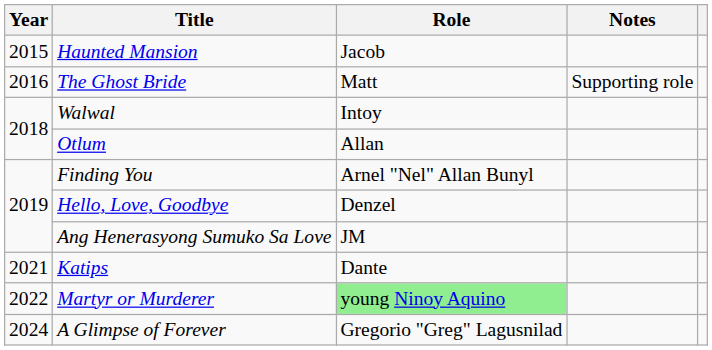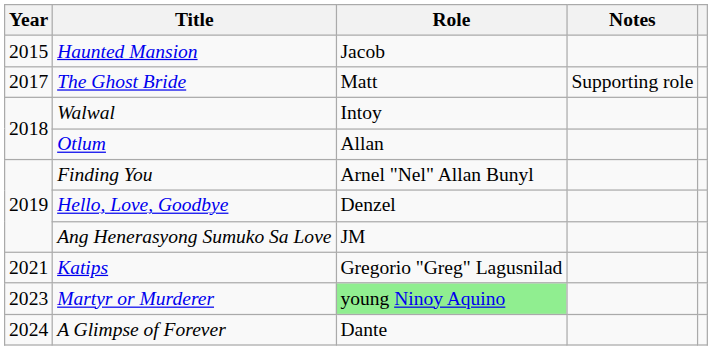The Ghost Bride | Year: 2016 -> 2017
Katips | Role: Dante -> Gregorio "Greg" Lagusnilad
Martyr or Murderer | Year: 2022 -> 2023
A Glimpse of Forever | Role: Gregorio "Greg" Lagusnilad -> Dante
